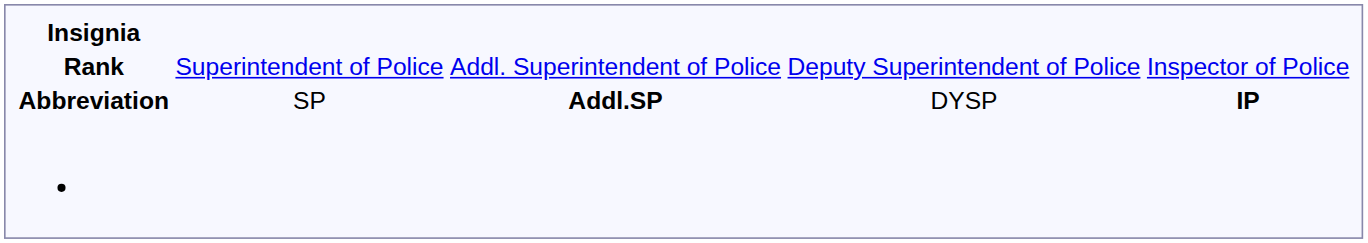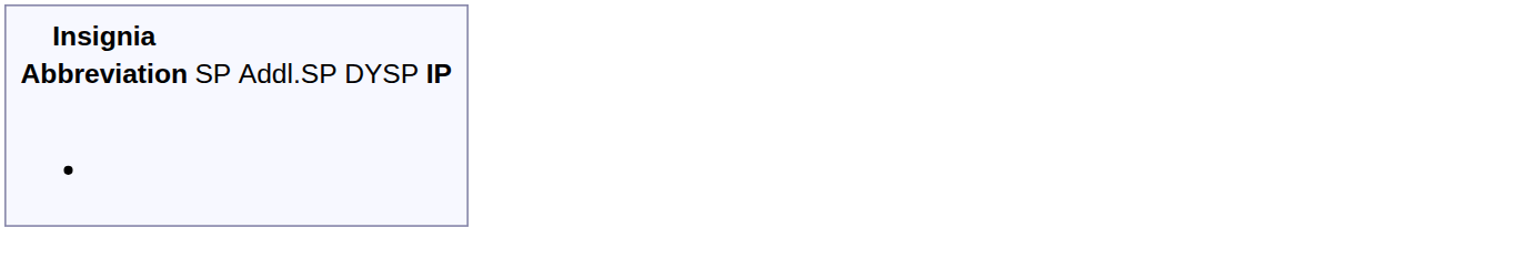- row: Rank | Superintendent of Police | Addl. Superintendent of Police | Deputy Superintendent of Police | Inspector of Police
Abbreviation | column 3: bold -> normal
